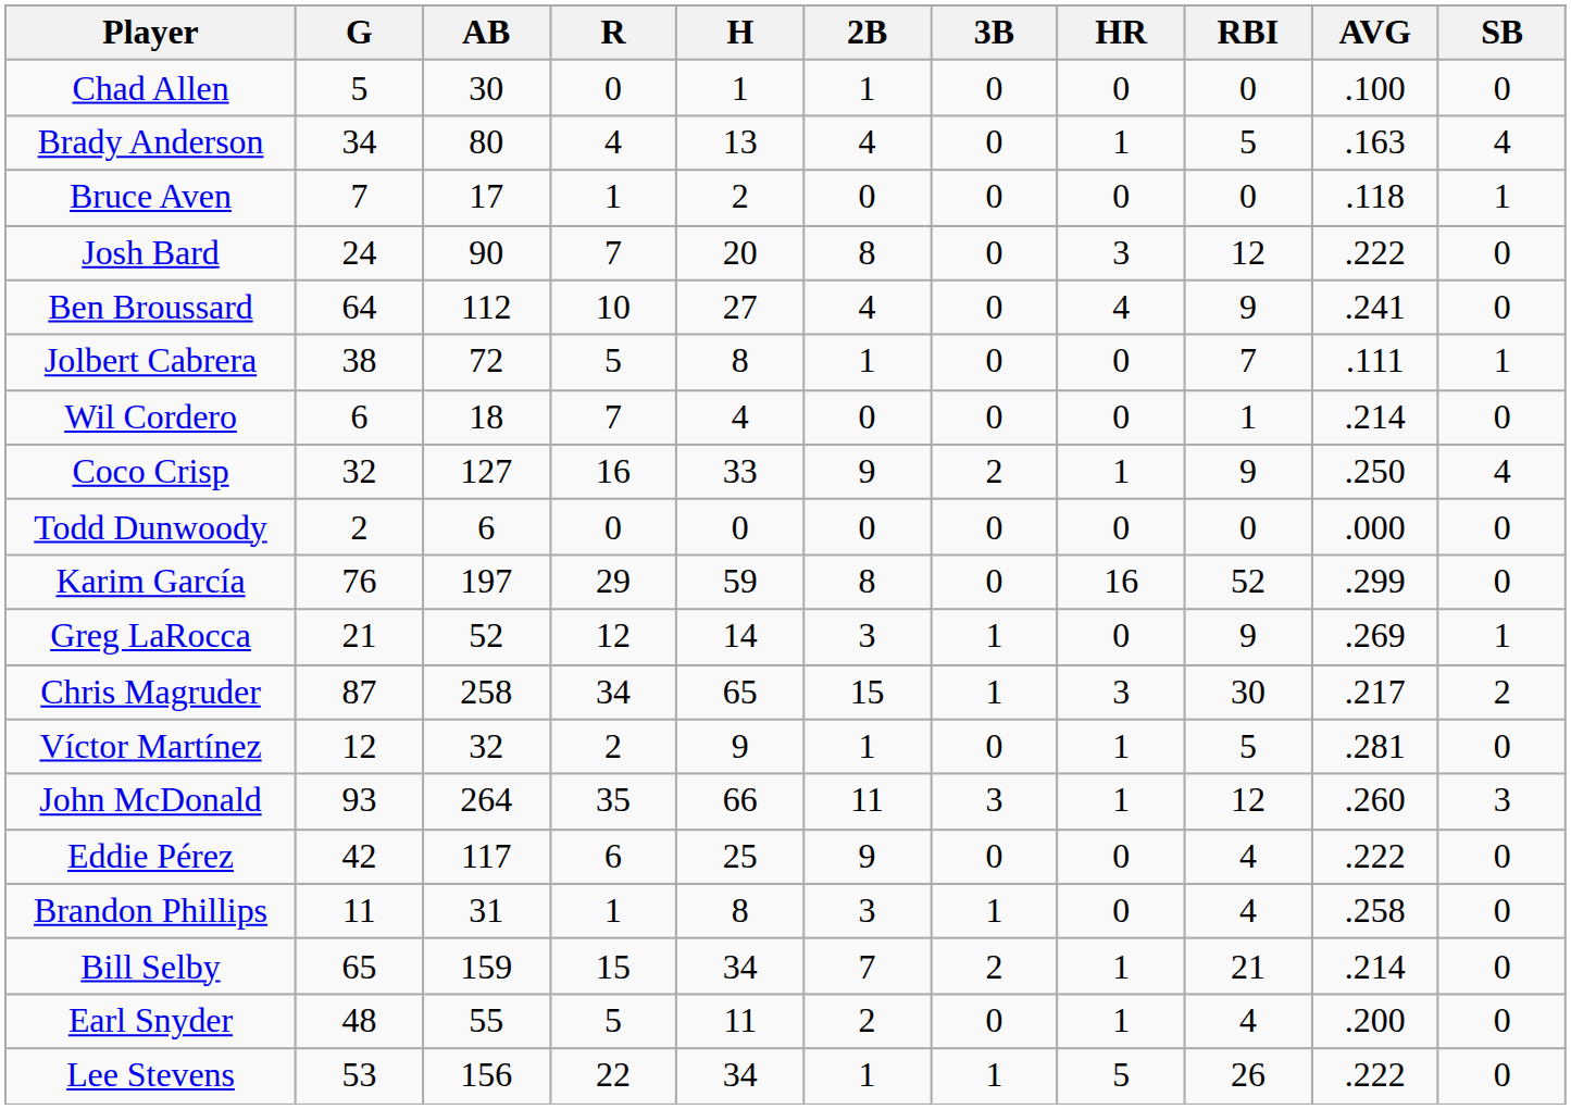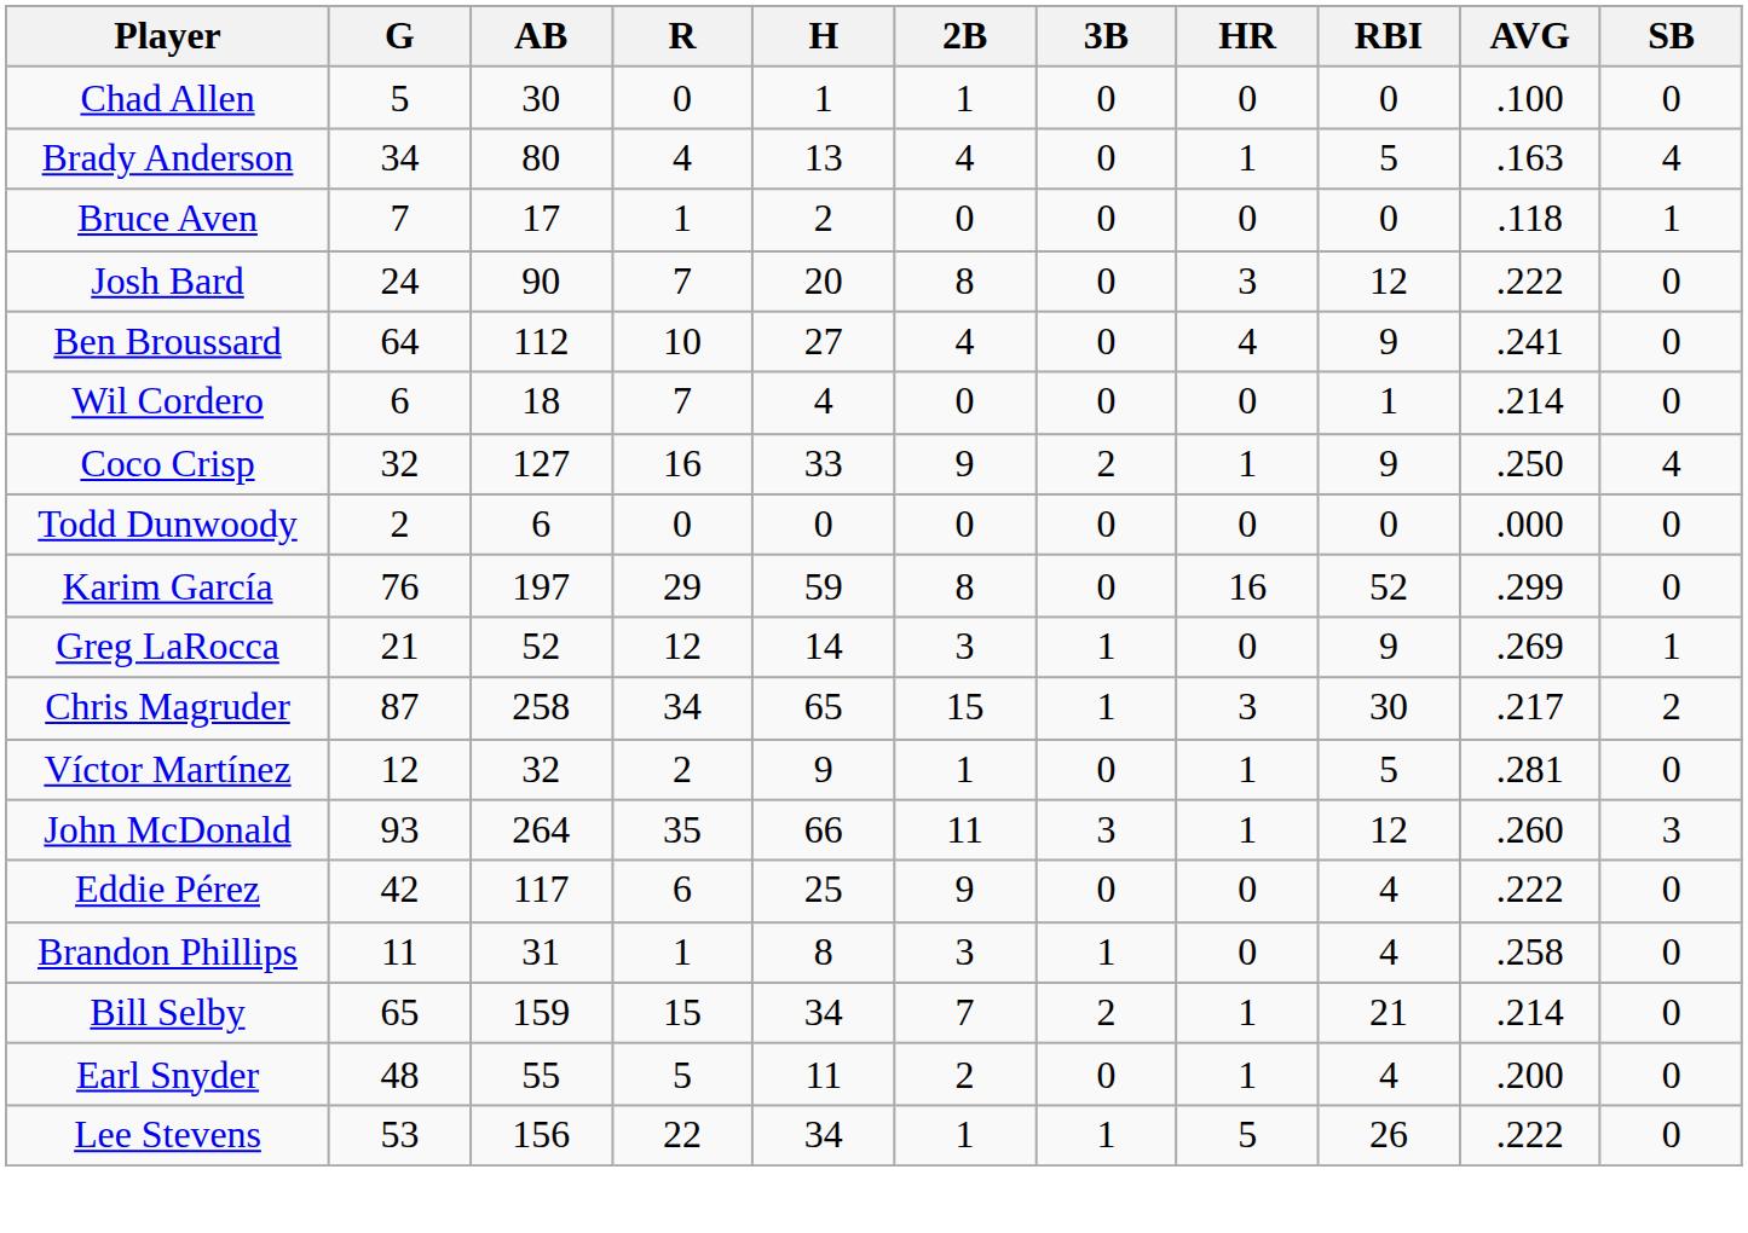- row: Jolbert Cabrera | 38 | 72 | 5 | 8 | 1 | 0 | 0 | 7 | .111 | 1
